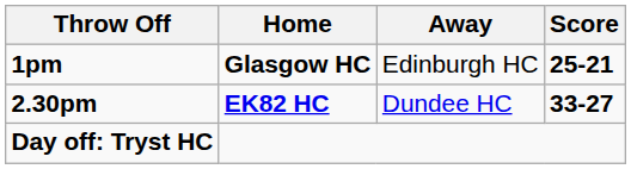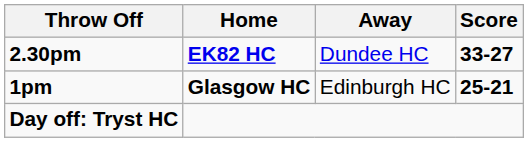rows swapped: 1pm <-> 2.30pm
